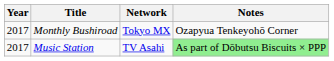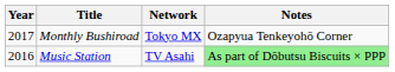Music Station | Year: 2017 -> 2016
